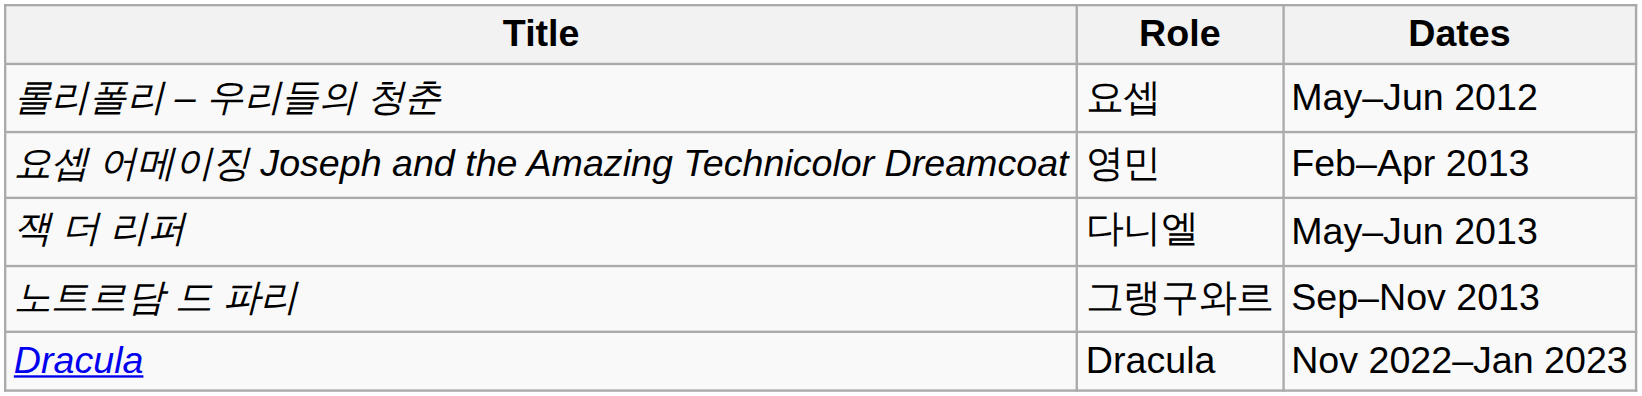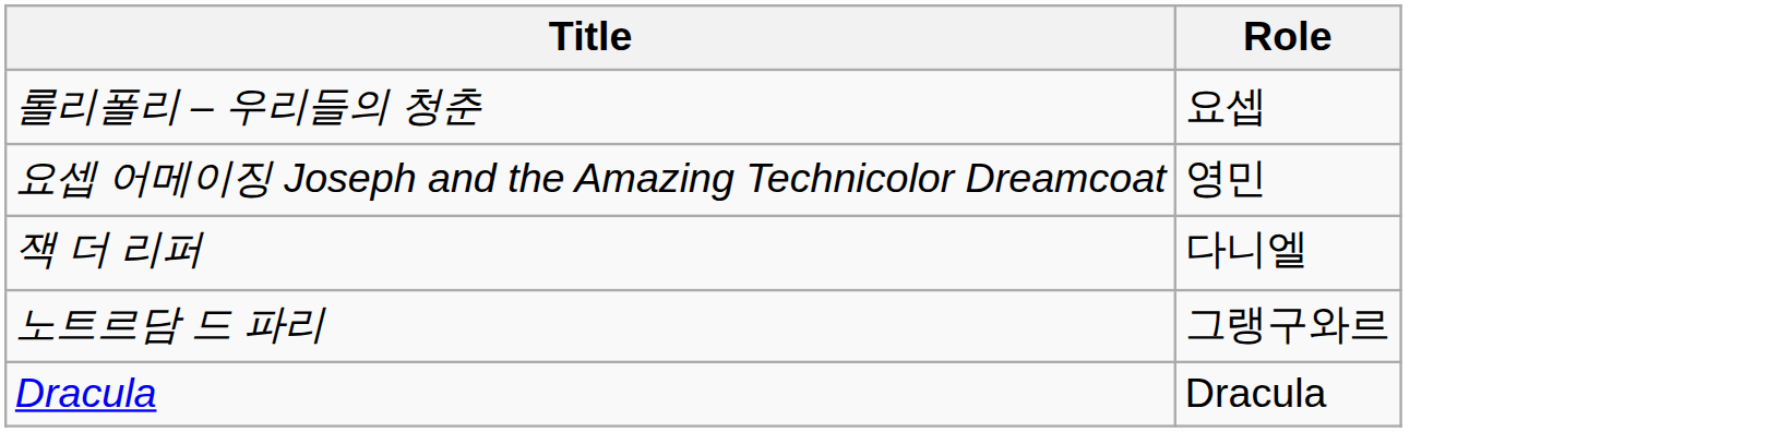- column: Dates | May–Jun 2012 | Feb–Apr 2013 | May–Jun 2013 | Sep–Nov 2013 | Nov 2022–Jan 2023
